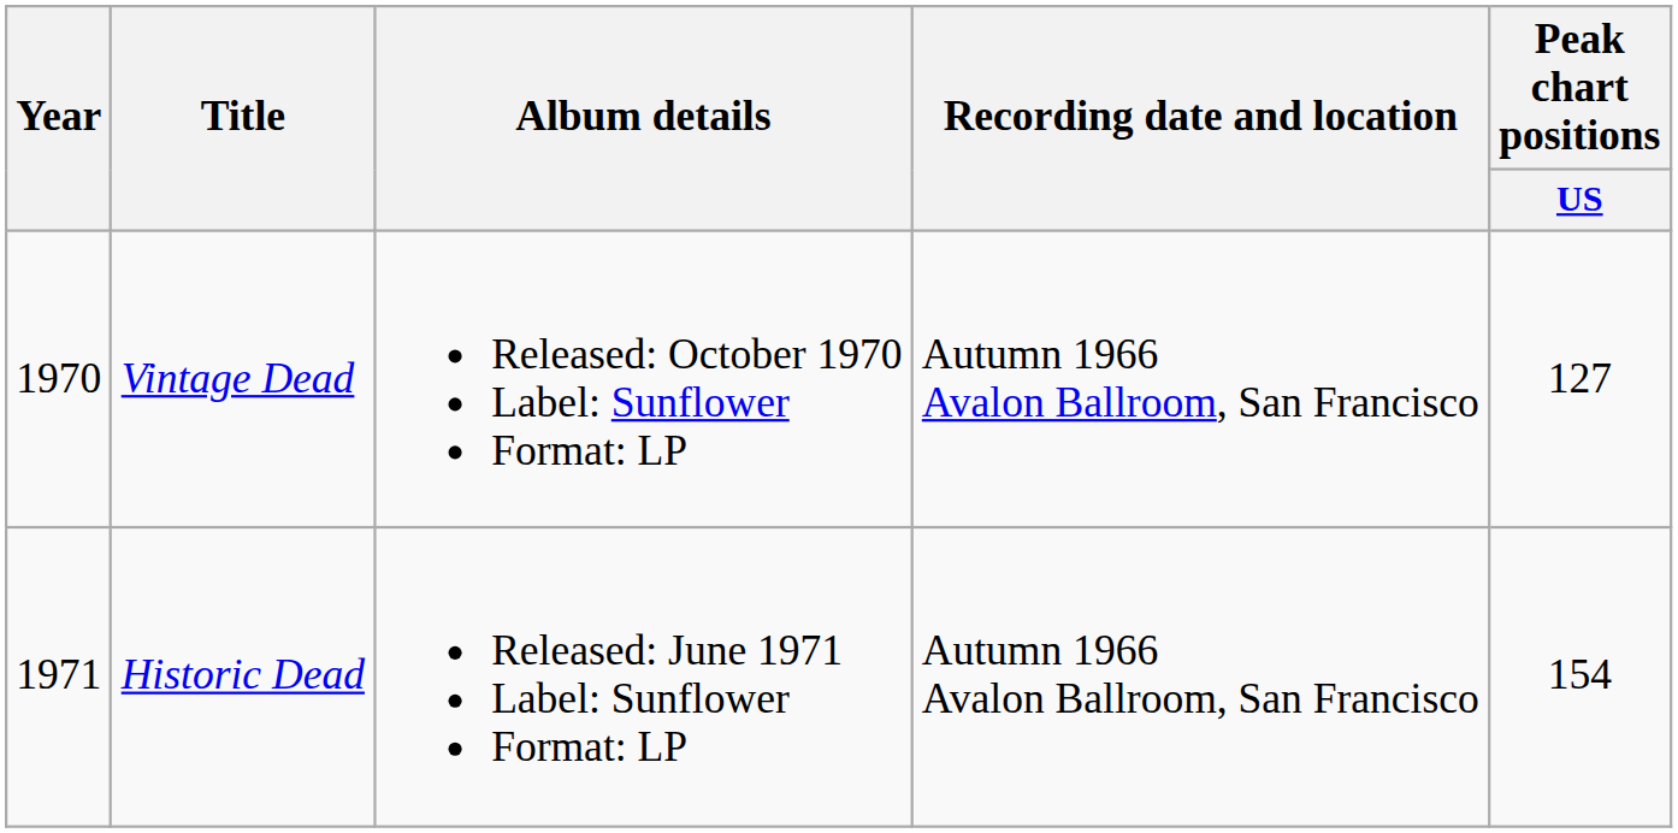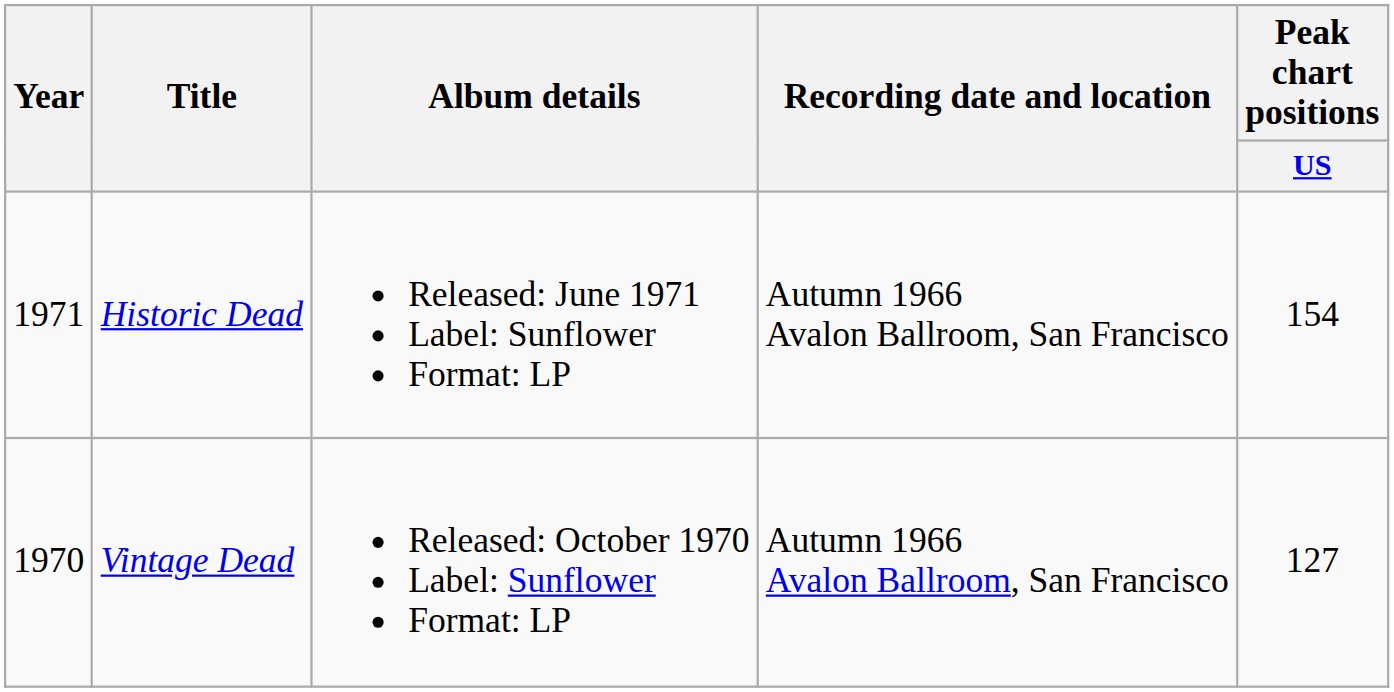rows swapped: Vintage Dead <-> Historic Dead
